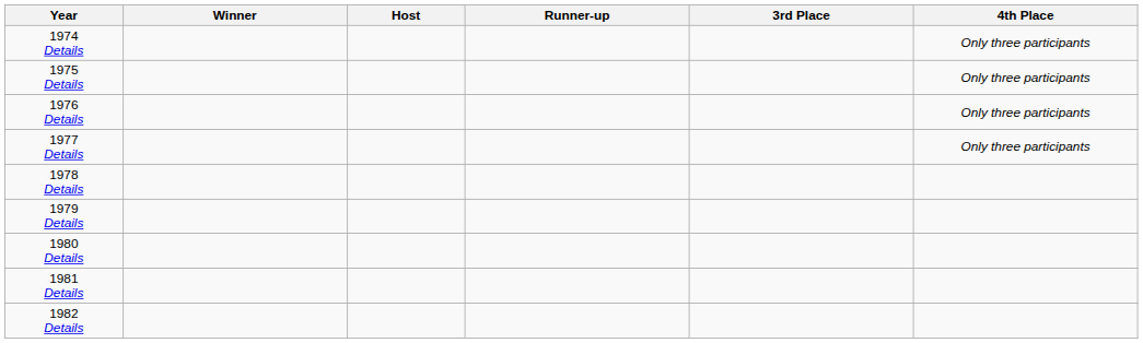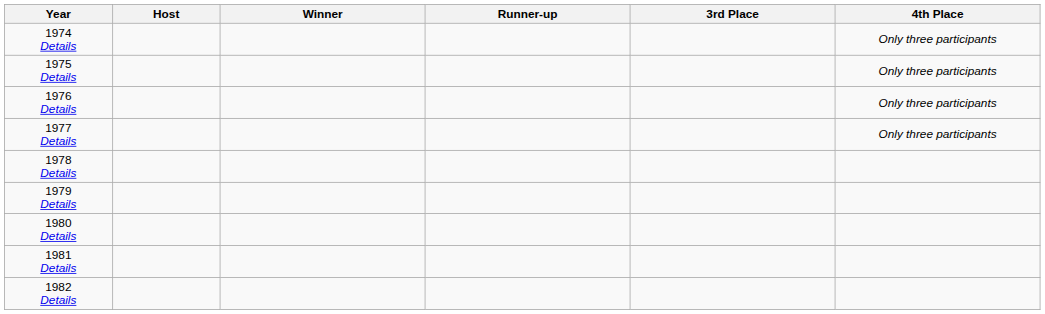columns swapped: Host <-> Winner
